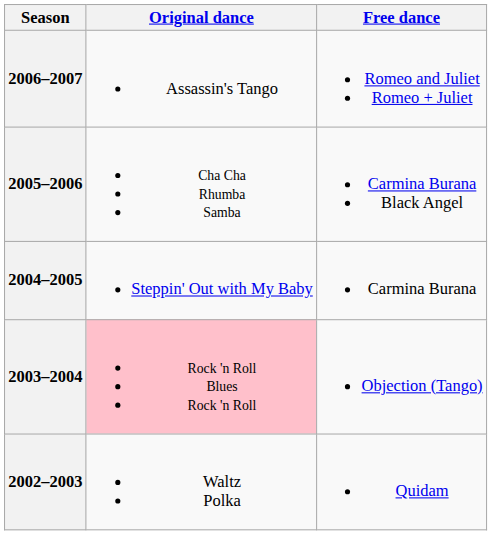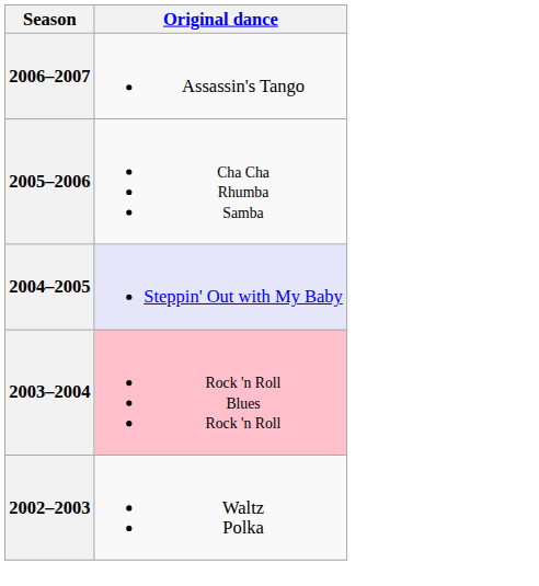- column: Free dance | Romeo and Juliet Romeo + Juliet | Carmina Burana Black Angel | Carmina Burana | Objection (Tango) | Quidam
2004–2005 | Original dance: no background -> lavender background
